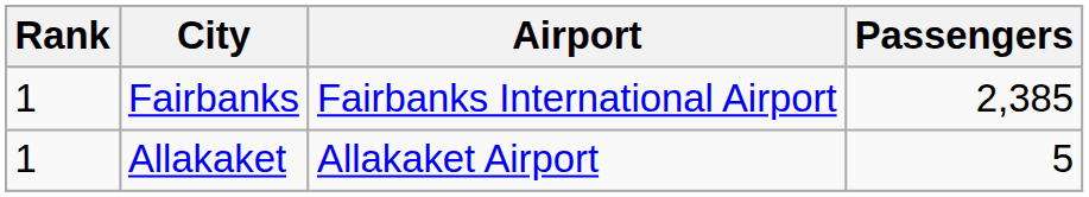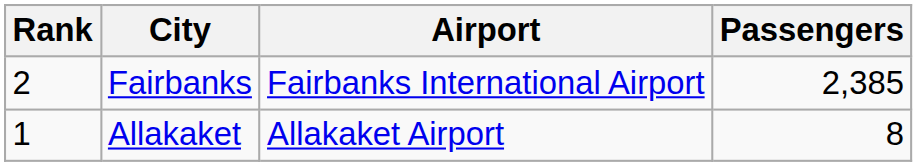Fairbanks | Rank: 1 -> 2
Allakaket | Passengers: 5 -> 8
